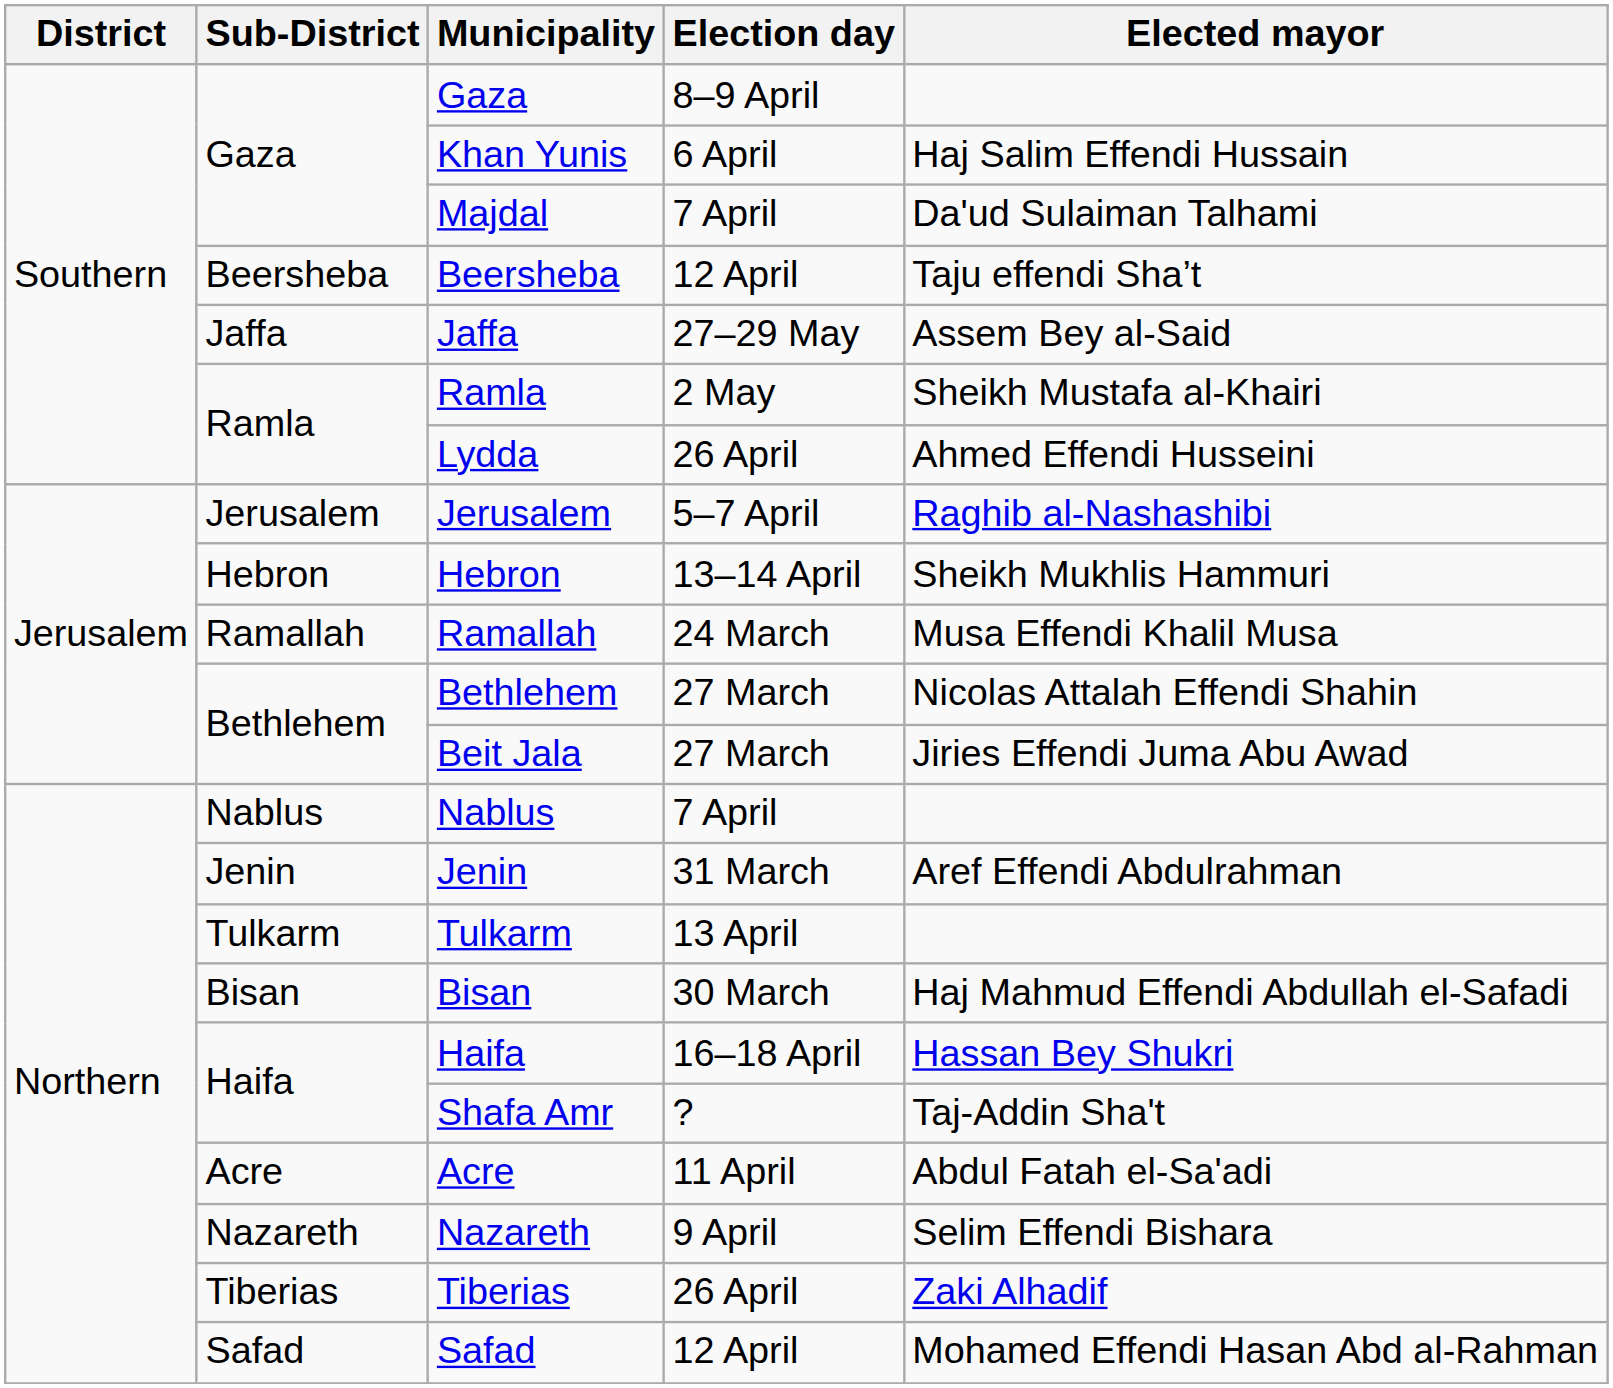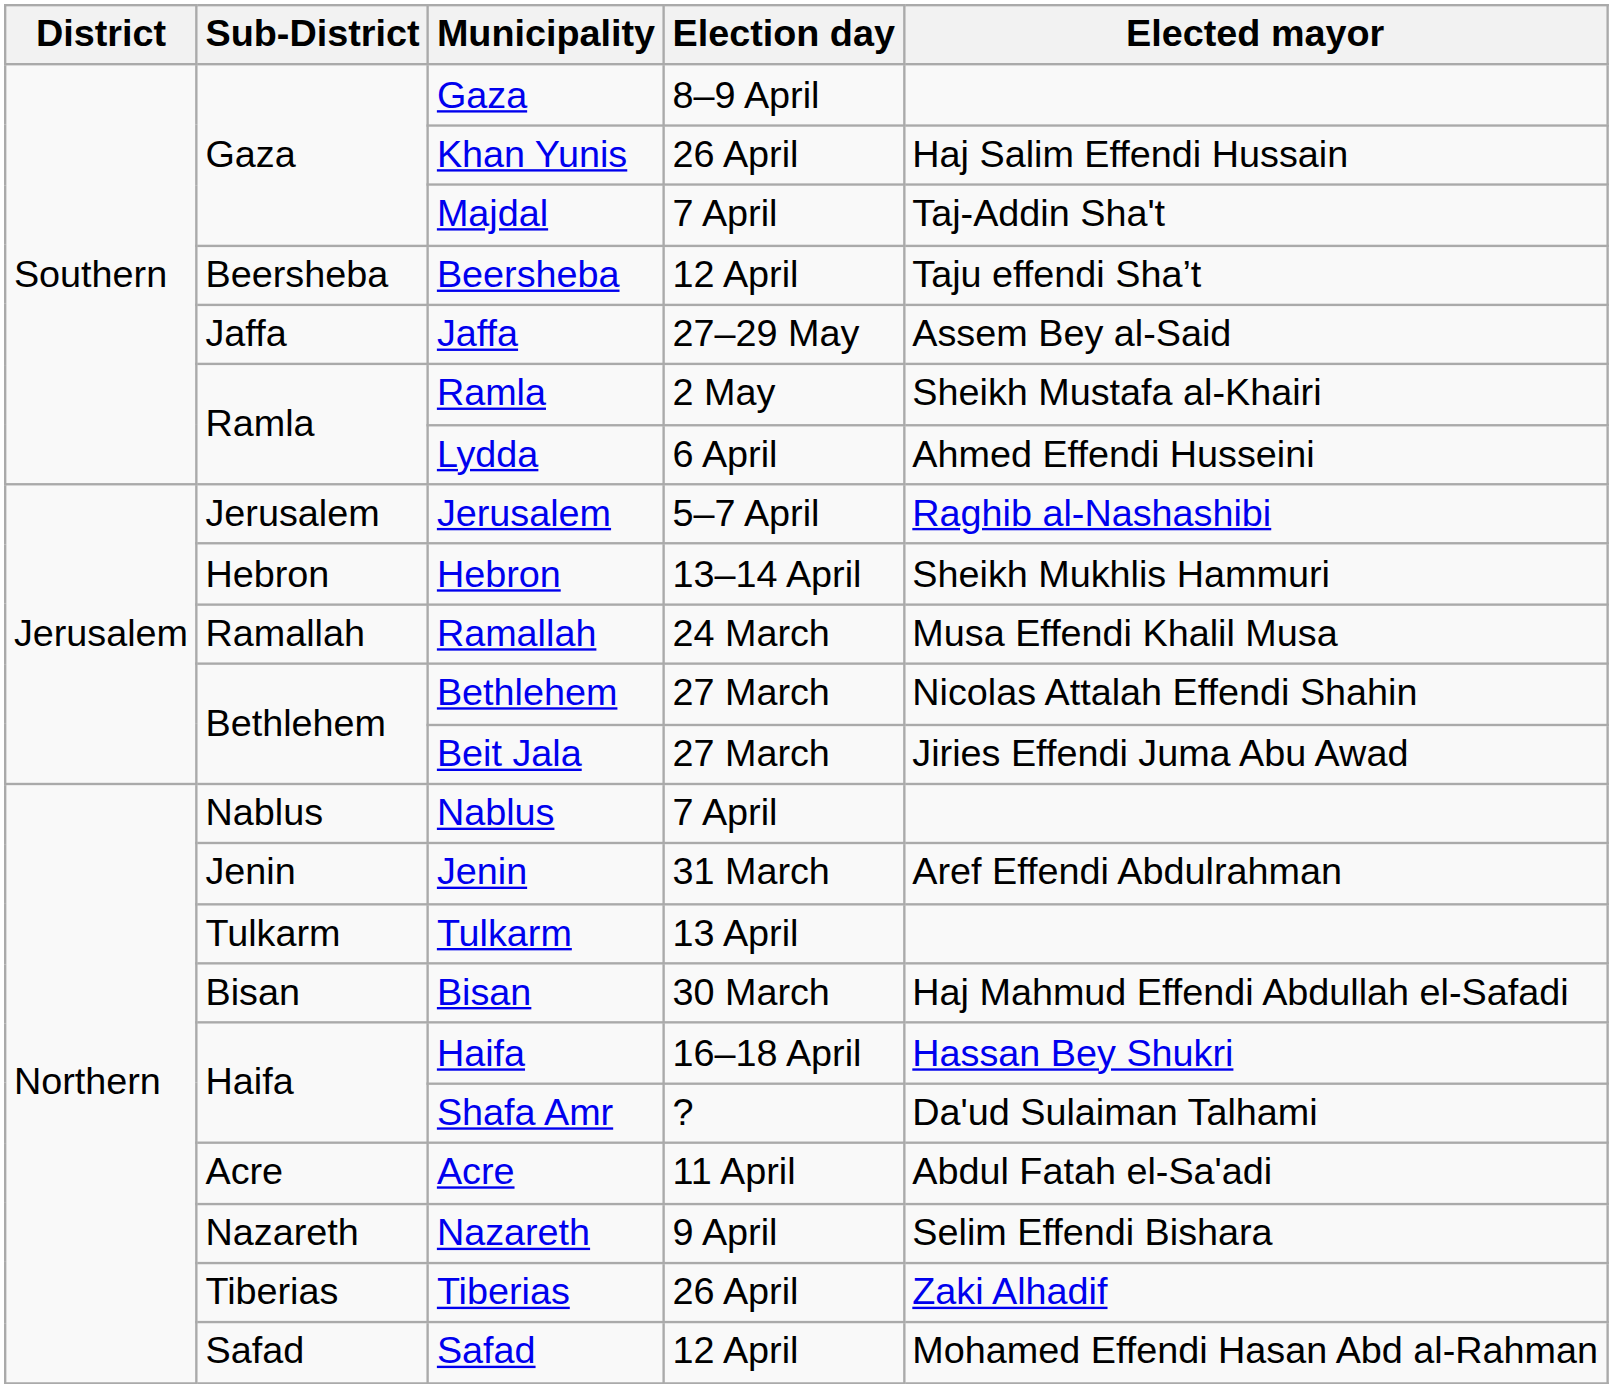Khan Yunis | Election day: 6 April -> 26 April
Majdal | Elected mayor: Da'ud Sulaiman Talhami -> Taj-Addin Sha't
Lydda | Election day: 26 April -> 6 April
Shafa Amr | Elected mayor: Taj-Addin Sha't -> Da'ud Sulaiman Talhami
